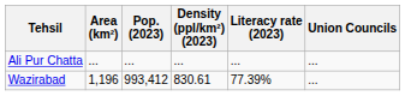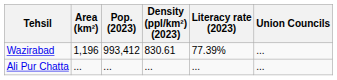rows swapped: Wazirabad <-> Ali Pur Chatta
